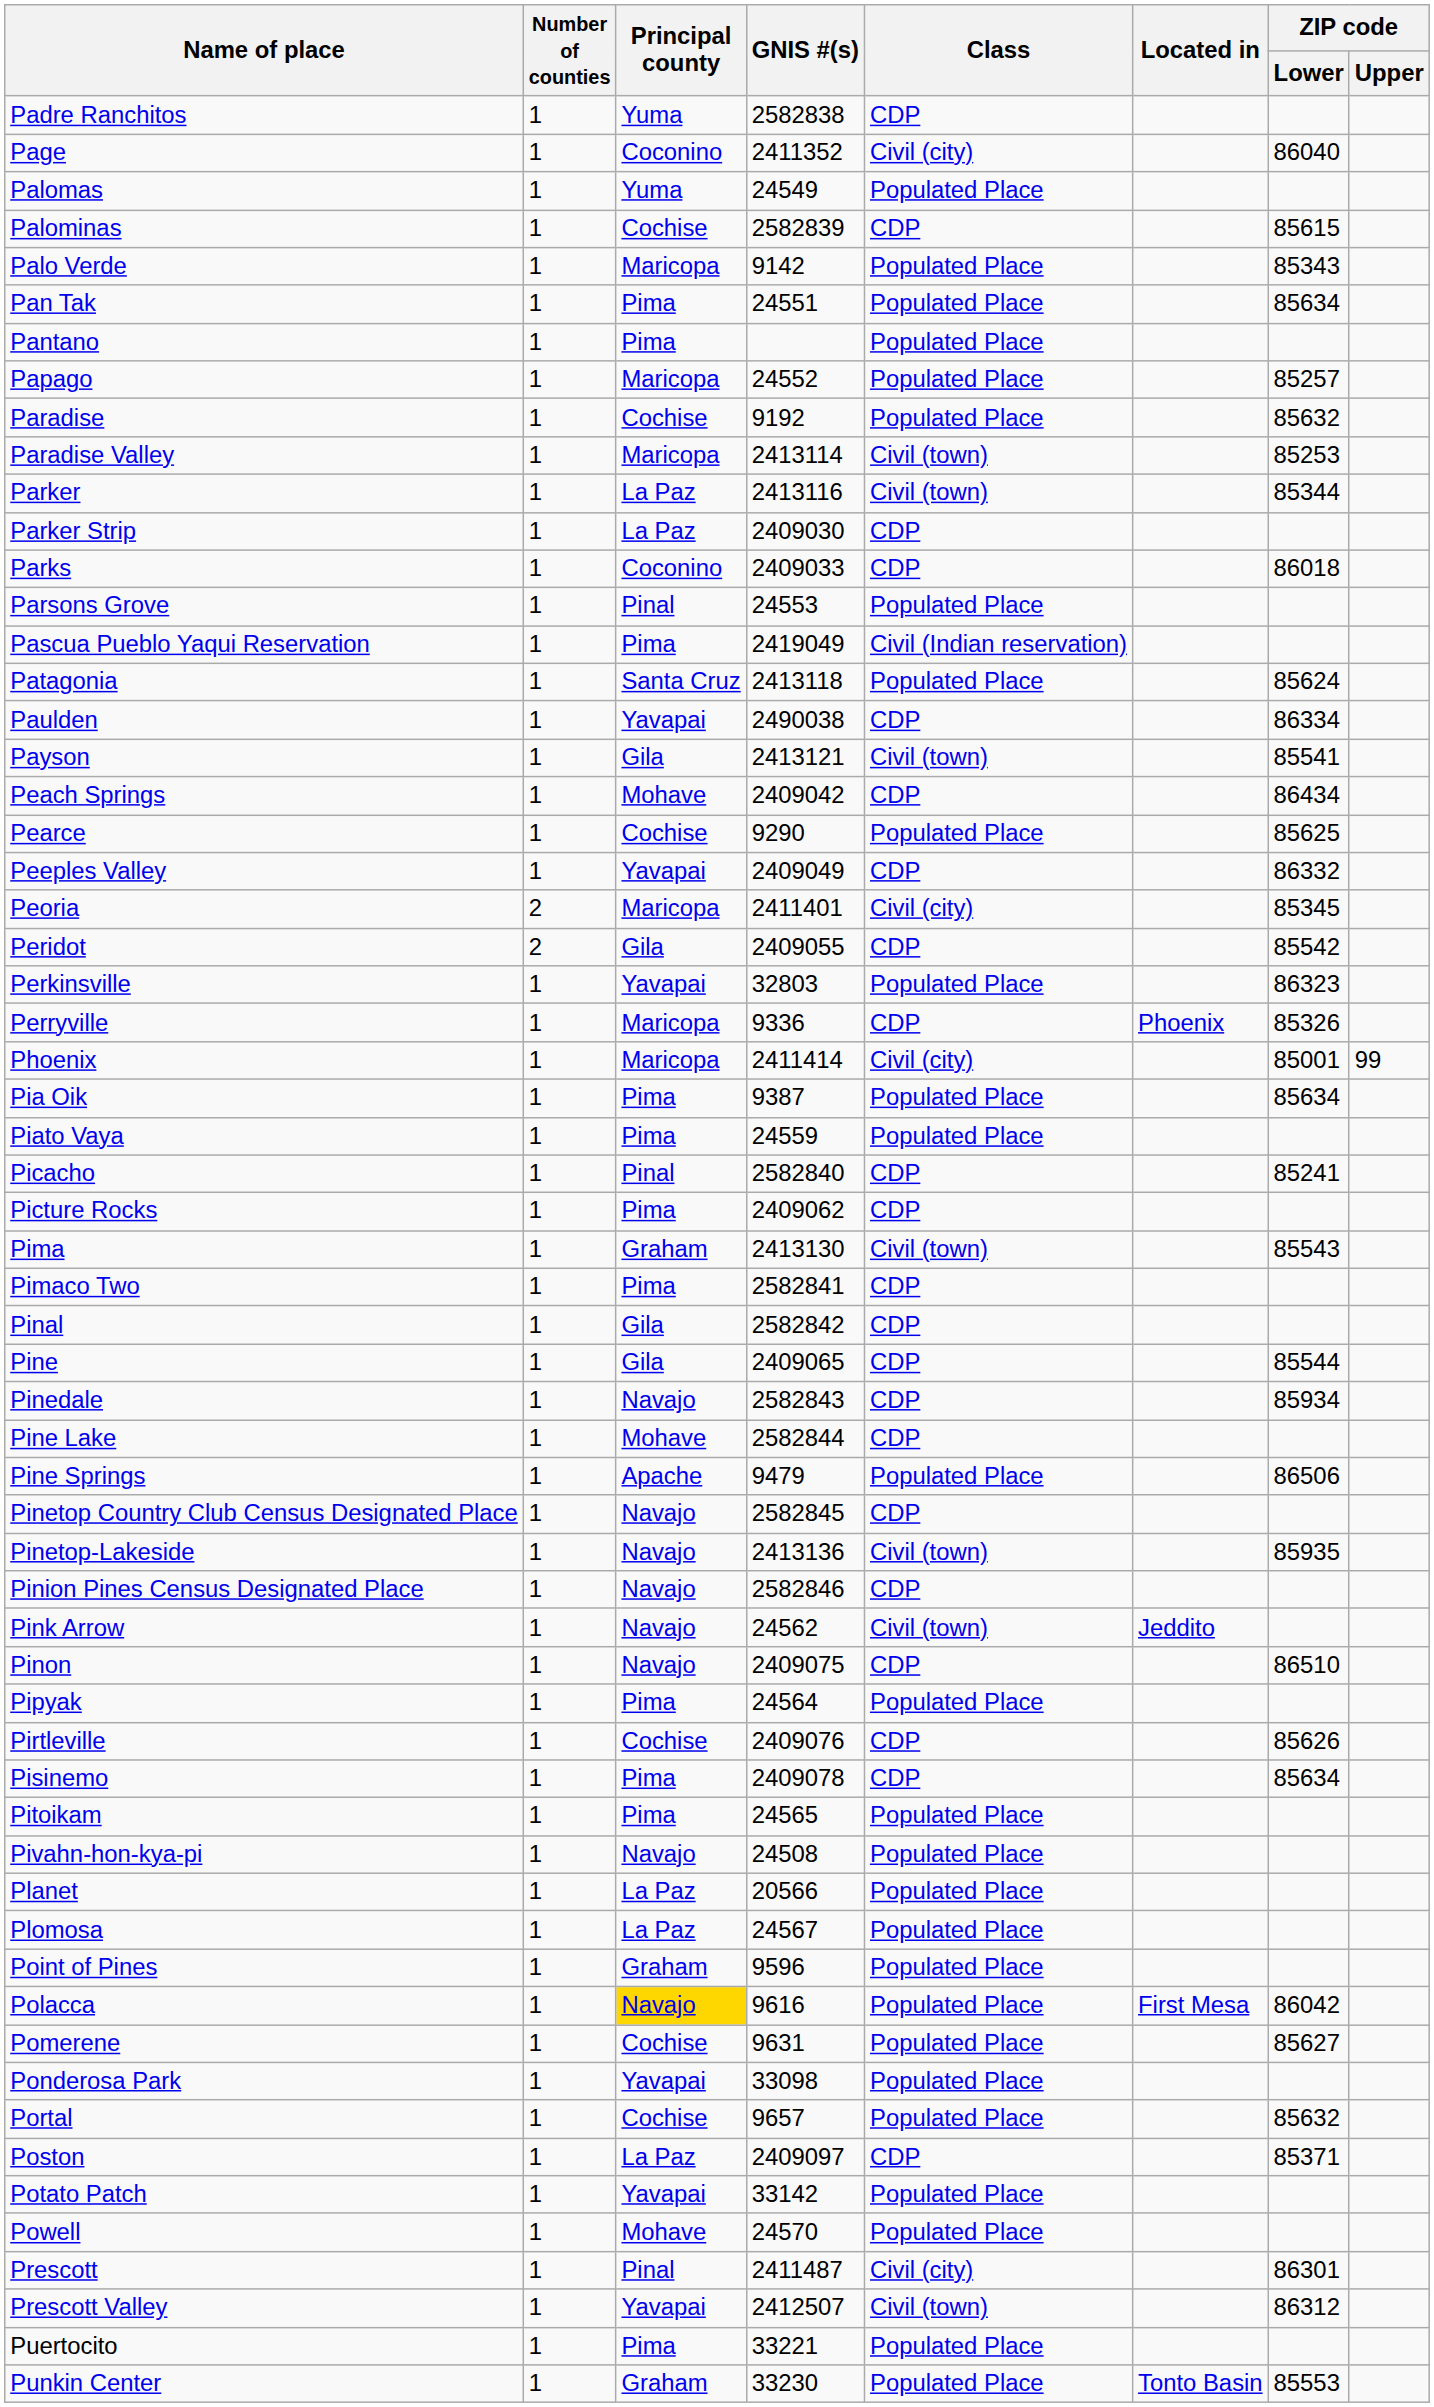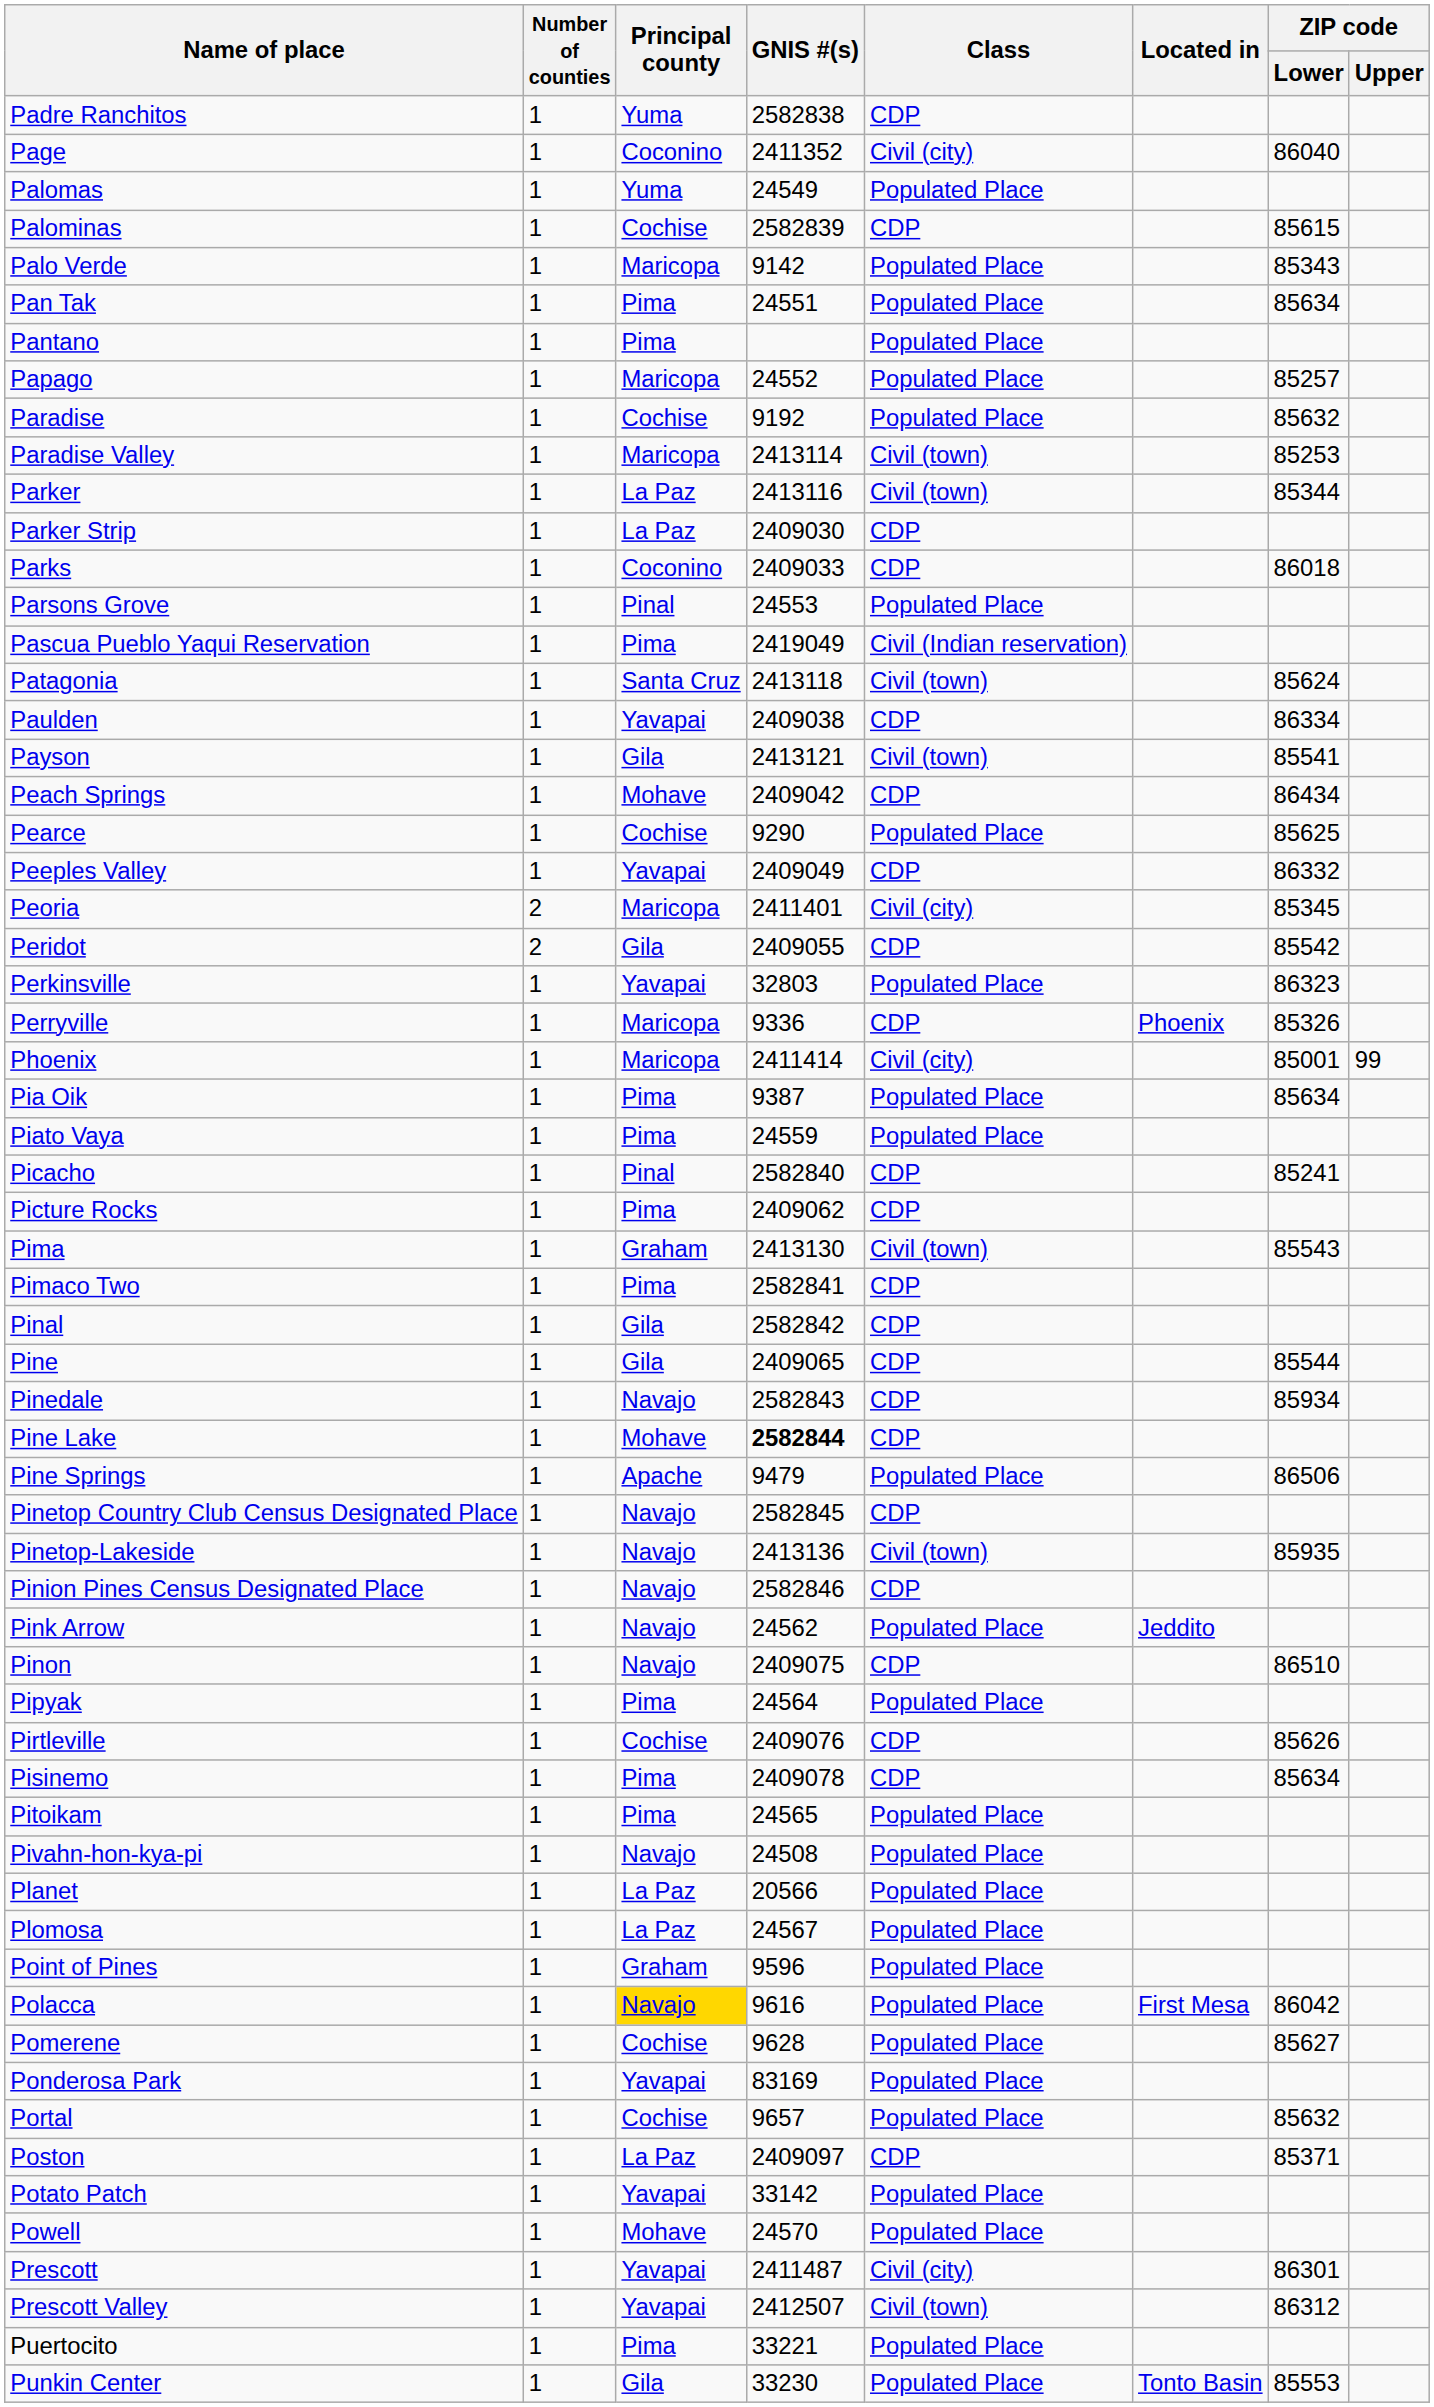Patagonia | Class: Populated Place -> Civil (town)
Paulden | GNIS #(s): 2490038 -> 2409038
Pine Lake | GNIS #(s): normal -> bold
Pink Arrow | Class: Civil (town) -> Populated Place
Pomerene | GNIS #(s): 9631 -> 9628
Ponderosa Park | GNIS #(s): 33098 -> 83169
Prescott | Principal county: Pinal -> Yavapai
Punkin Center | Principal county: Graham -> Gila
